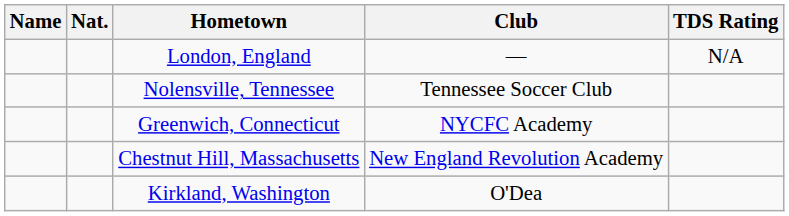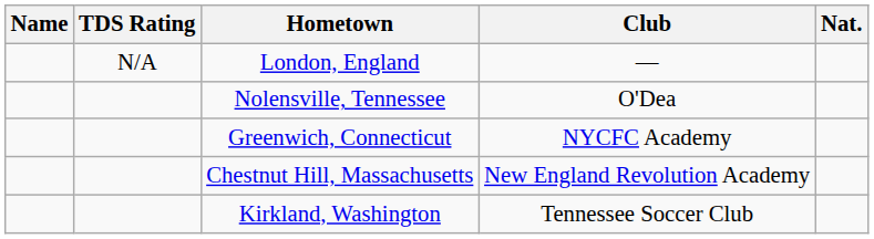columns swapped: Nat. <-> TDS Rating
Nolensville, Tennessee | Club: Tennessee Soccer Club -> O'Dea
Kirkland, Washington | Club: O'Dea -> Tennessee Soccer Club
